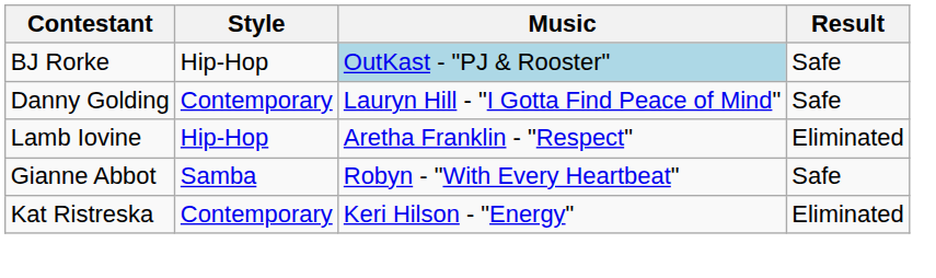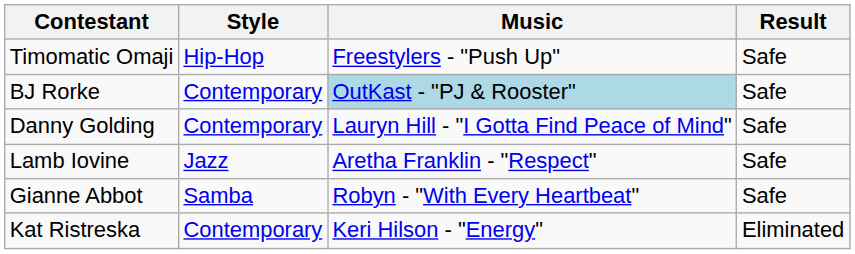+ row: Timomatic Omaji | Hip-Hop | Freestylers - "Push Up" | Safe
BJ Rorke | Style: Hip-Hop -> Contemporary
Lamb Iovine | Style: Hip-Hop -> Jazz
Lamb Iovine | Result: Eliminated -> Safe
